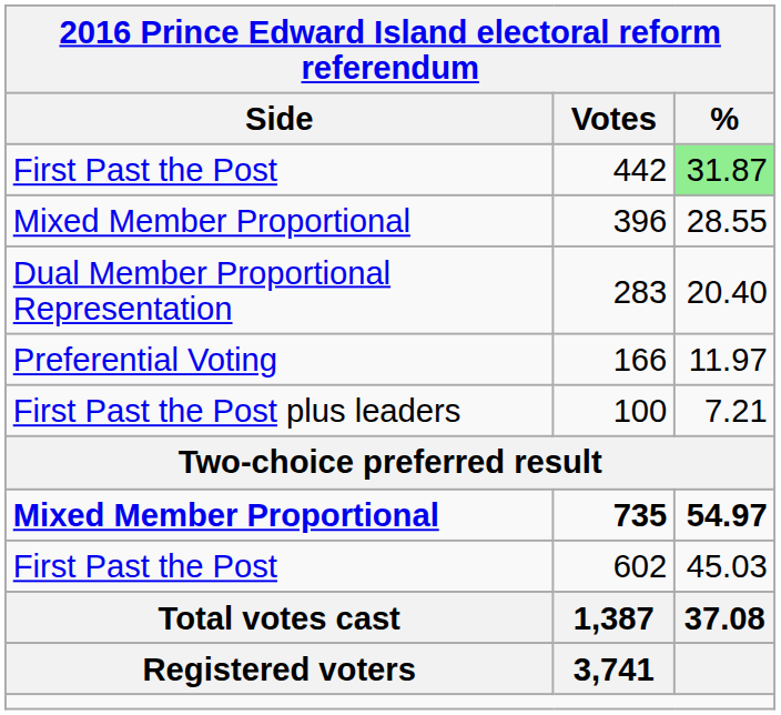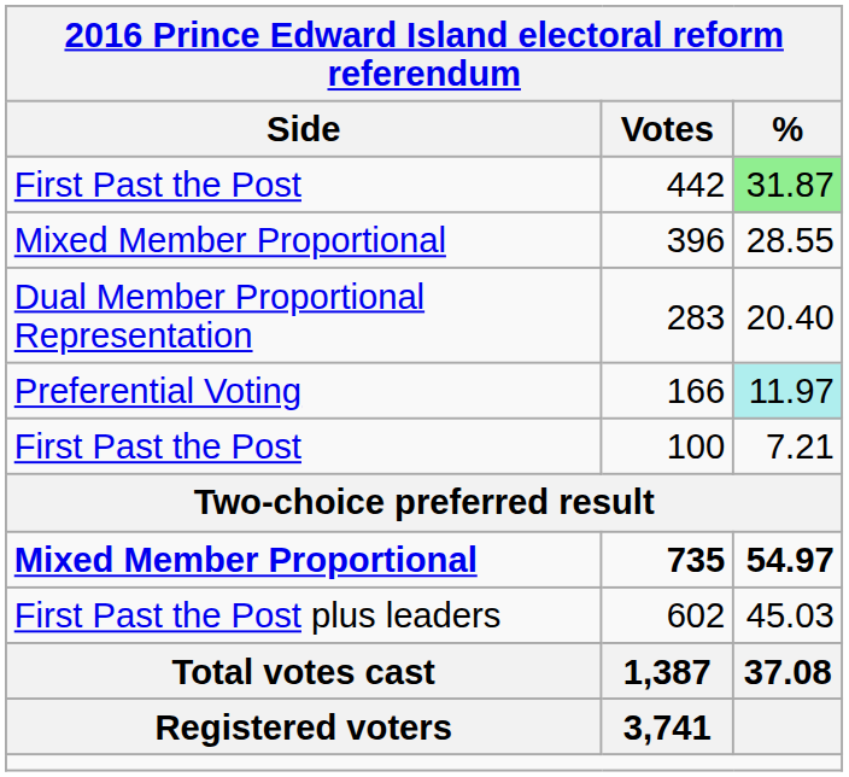166 | %: no background -> paleturquoise background
100 | Side: First Past the Post plus leaders -> First Past the Post
602 | Side: First Past the Post -> First Past the Post plus leaders
